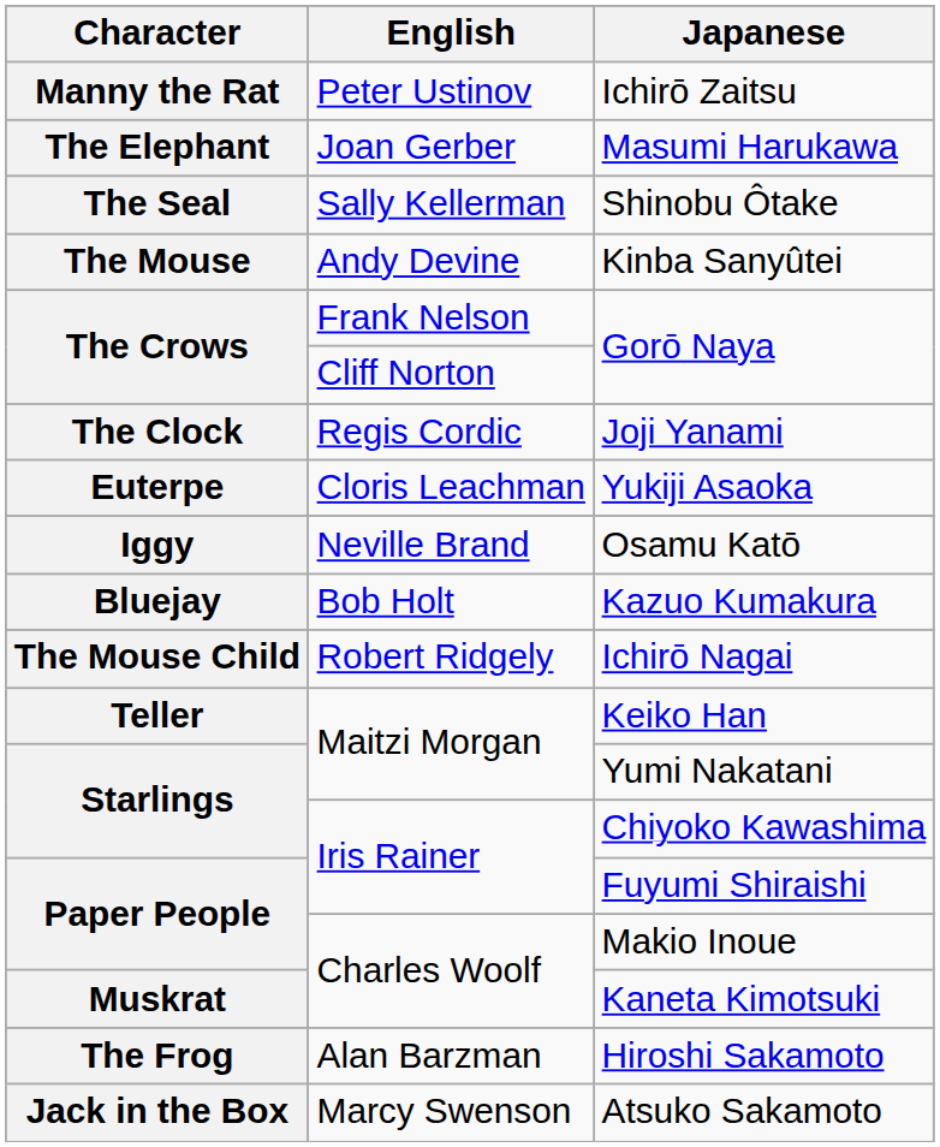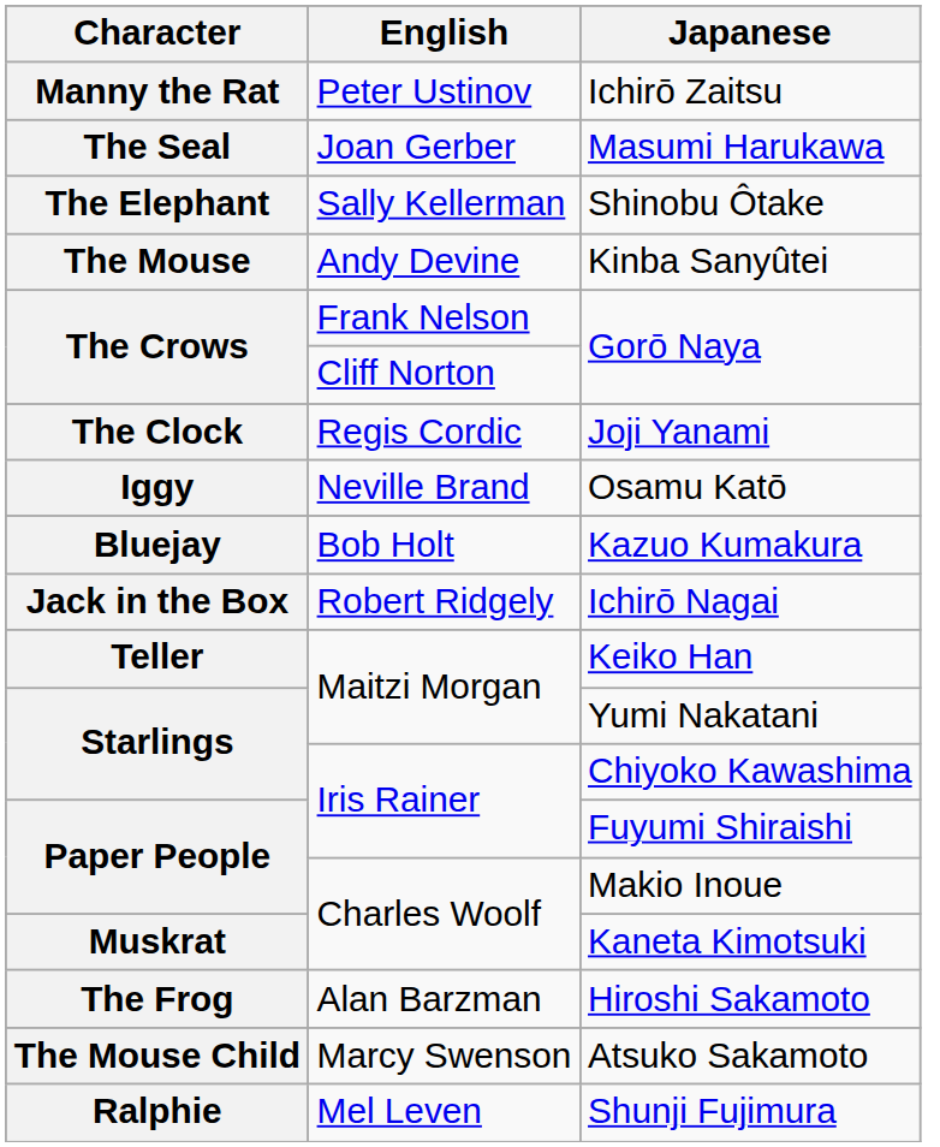Masumi Harukawa | Character: The Elephant -> The Seal
Shinobu Ôtake | Character: The Seal -> The Elephant
- row: Euterpe | Cloris Leachman | Yukiji Asaoka
Ichirō Nagai | Character: The Mouse Child -> Jack in the Box
Atsuko Sakamoto | Character: Jack in the Box -> The Mouse Child
+ row: Ralphie | Mel Leven | Shunji Fujimura
